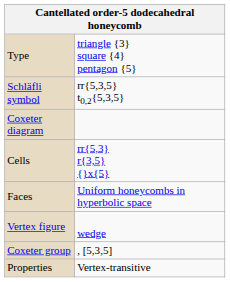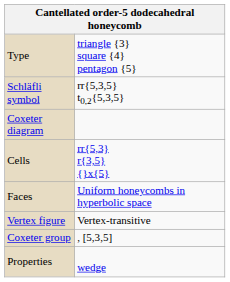Vertex figure | column 2: wedge -> Vertex-transitive
Properties | column 2: Vertex-transitive -> wedge
